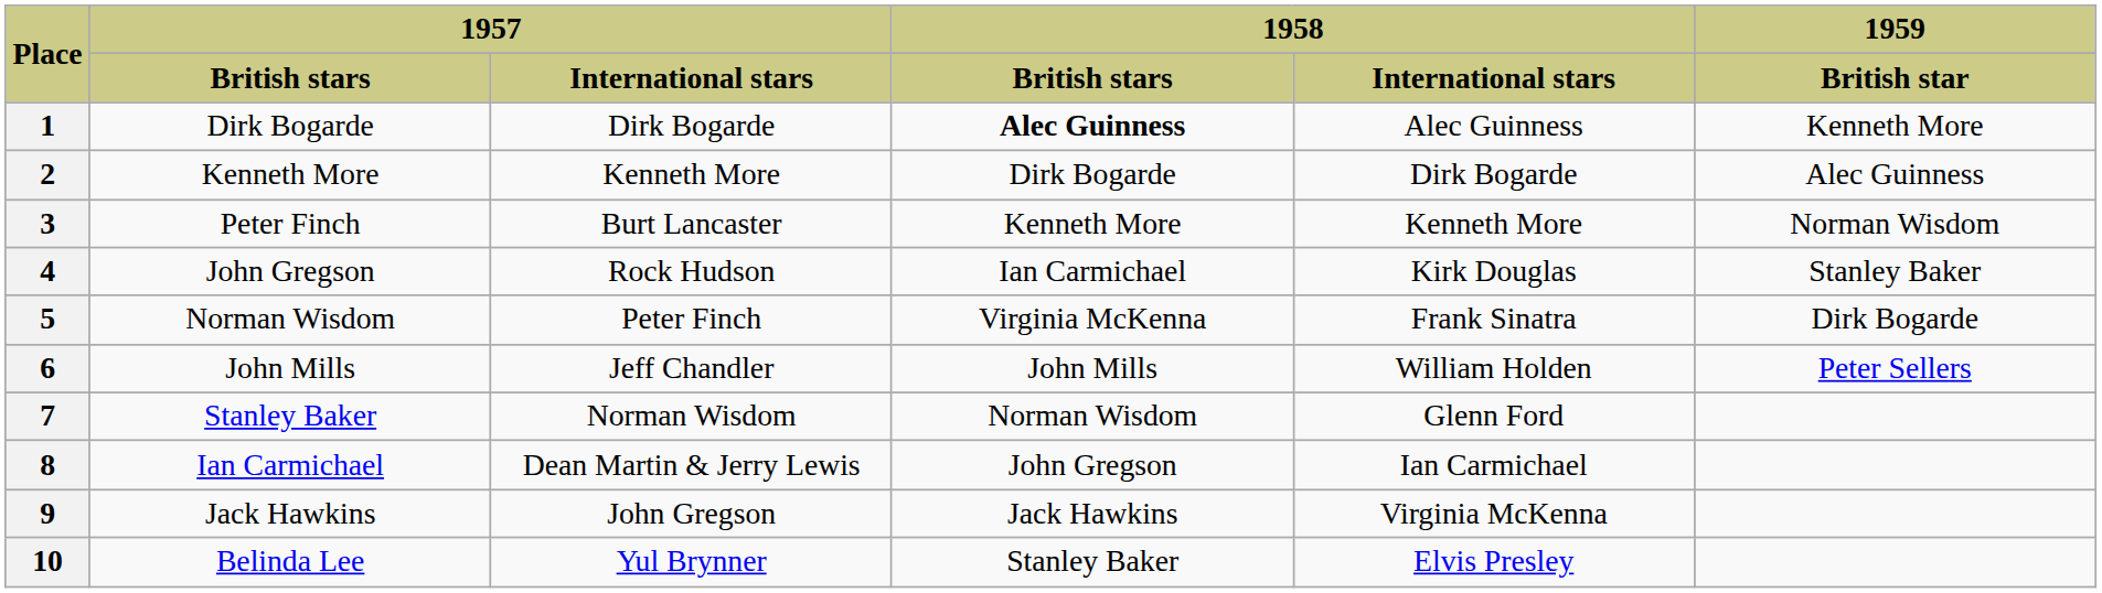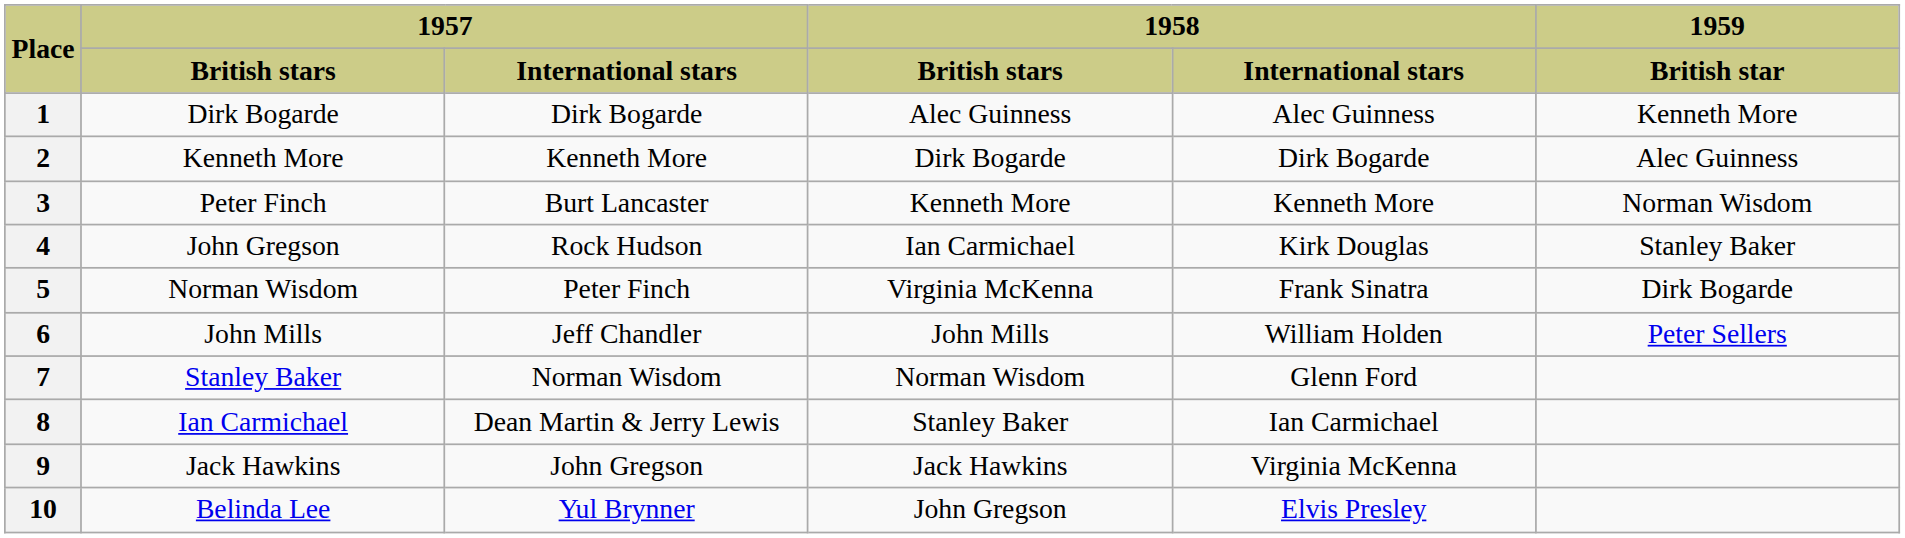1 | 1958 / British stars: bold -> normal
8 | 1958 / British stars: John Gregson -> Stanley Baker
10 | 1958 / British stars: Stanley Baker -> John Gregson
